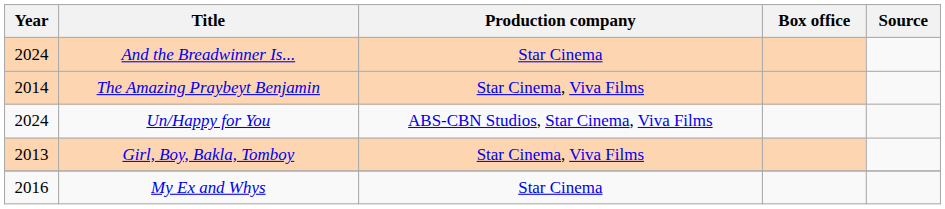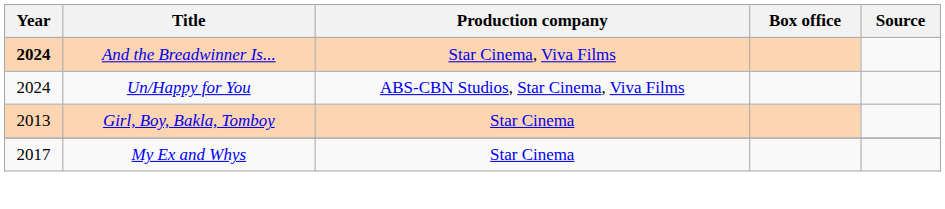And the Breadwinner Is... | Year: normal -> bold
And the Breadwinner Is... | Production company: Star Cinema -> Star Cinema, Viva Films
- row: 2014 | The Amazing Praybeyt Benjamin | Star Cinema, Viva Films
Girl, Boy, Bakla, Tomboy | Production company: Star Cinema, Viva Films -> Star Cinema
My Ex and Whys | Year: 2016 -> 2017
